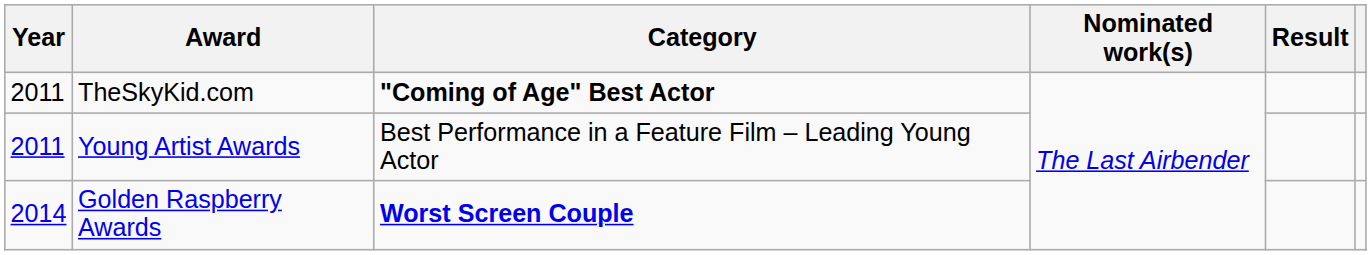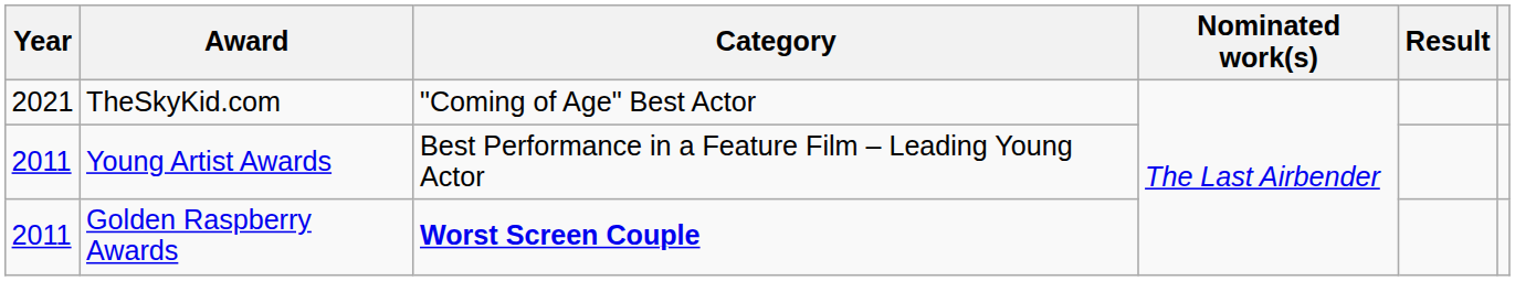TheSkyKid.com | Year: 2011 -> 2021
TheSkyKid.com | Category: bold -> normal
Golden Raspberry Awards | Year: 2014 -> 2011
